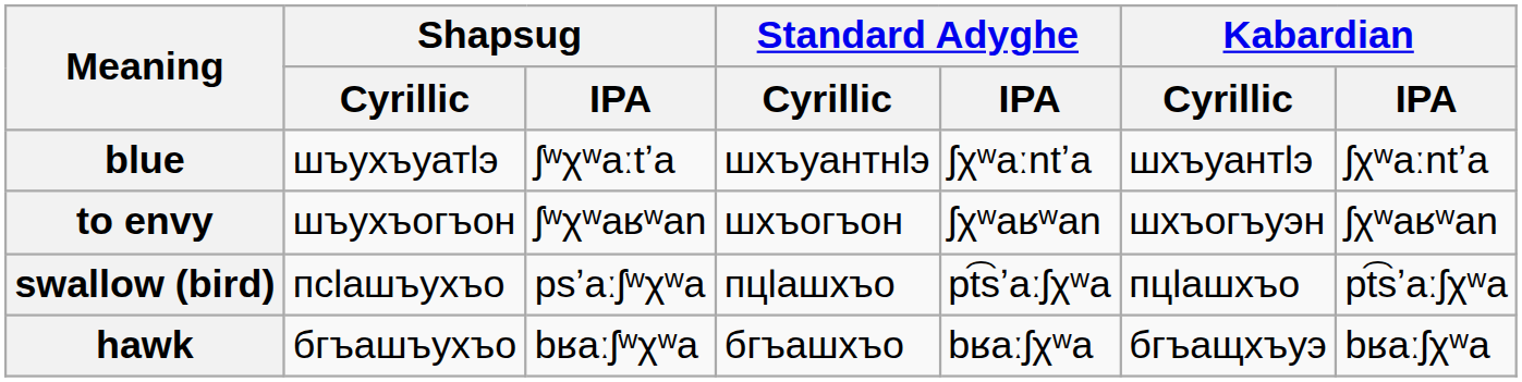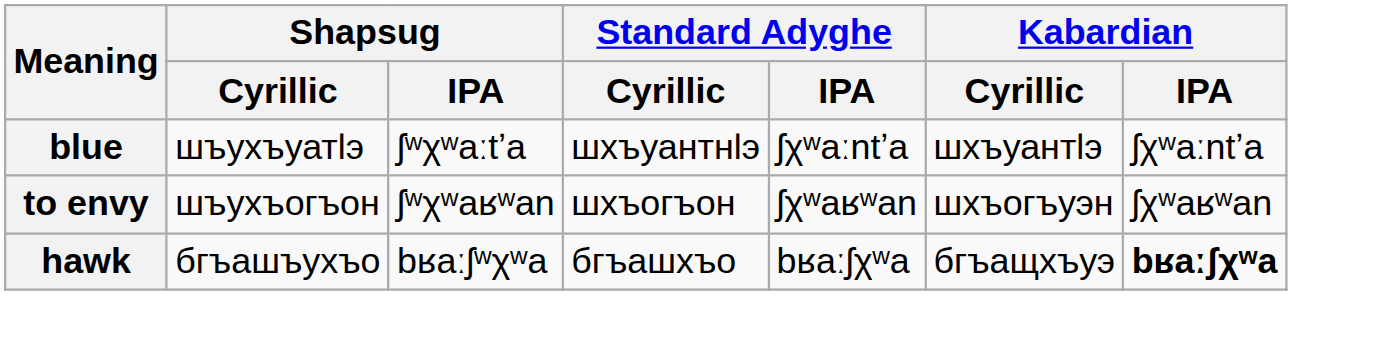- row: swallow (bird) | псӏашъухъо | psʼaːʃʷχʷa | пцӏашхъо | pt͡sʼaːʃχʷa | пцӏашхъо | pt͡sʼaːʃχʷa
hawk | Kabardian / IPA: normal -> bold
